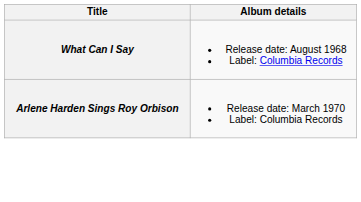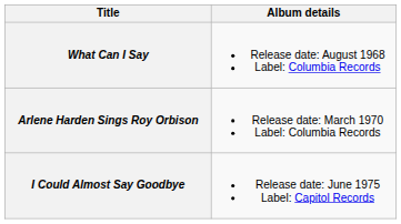+ row: I Could Almost Say Goodbye | Release date: June 1975 Label: Capitol Records
